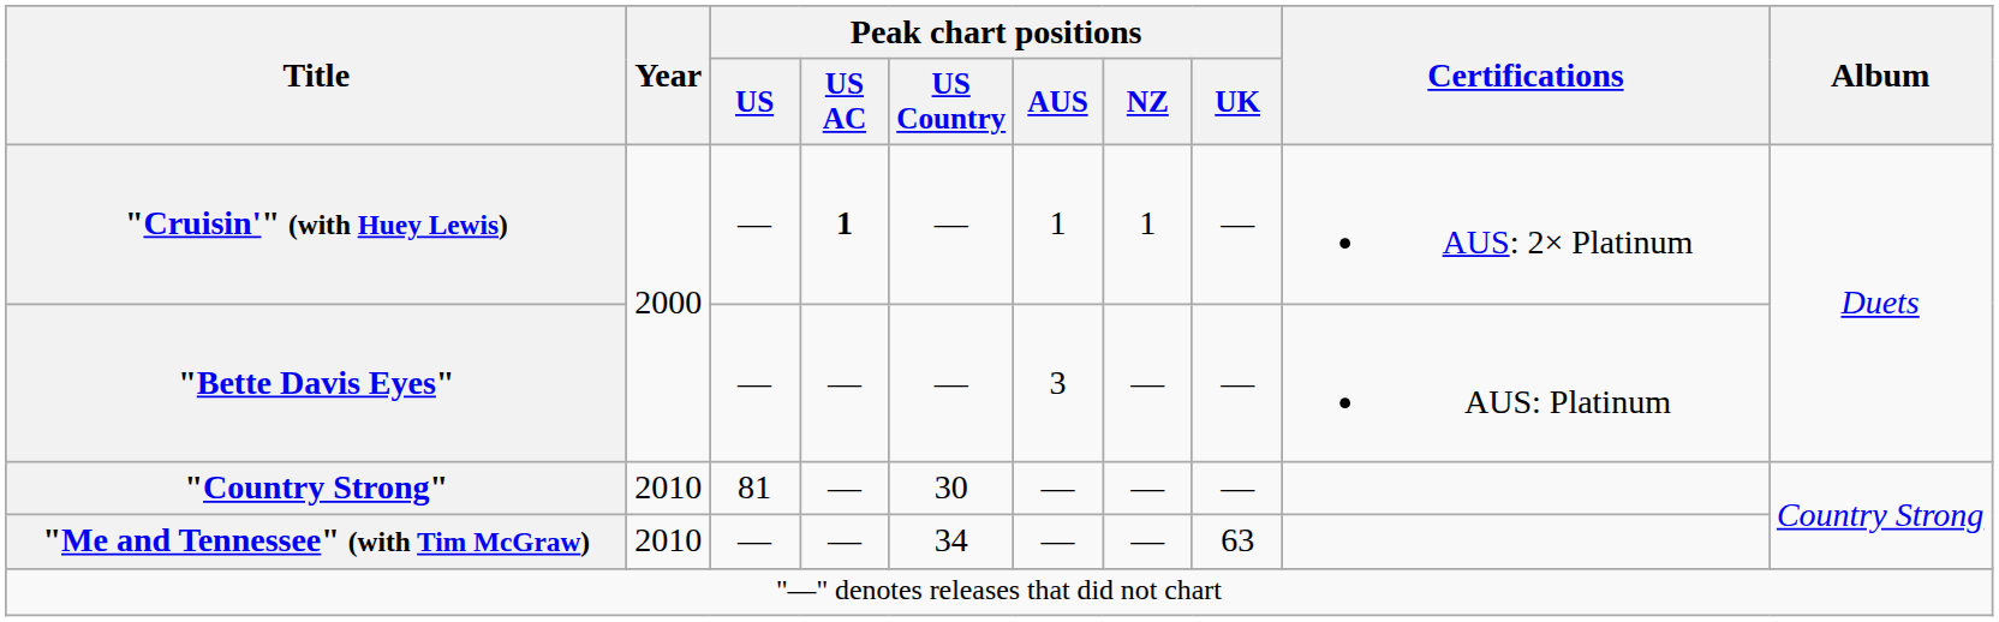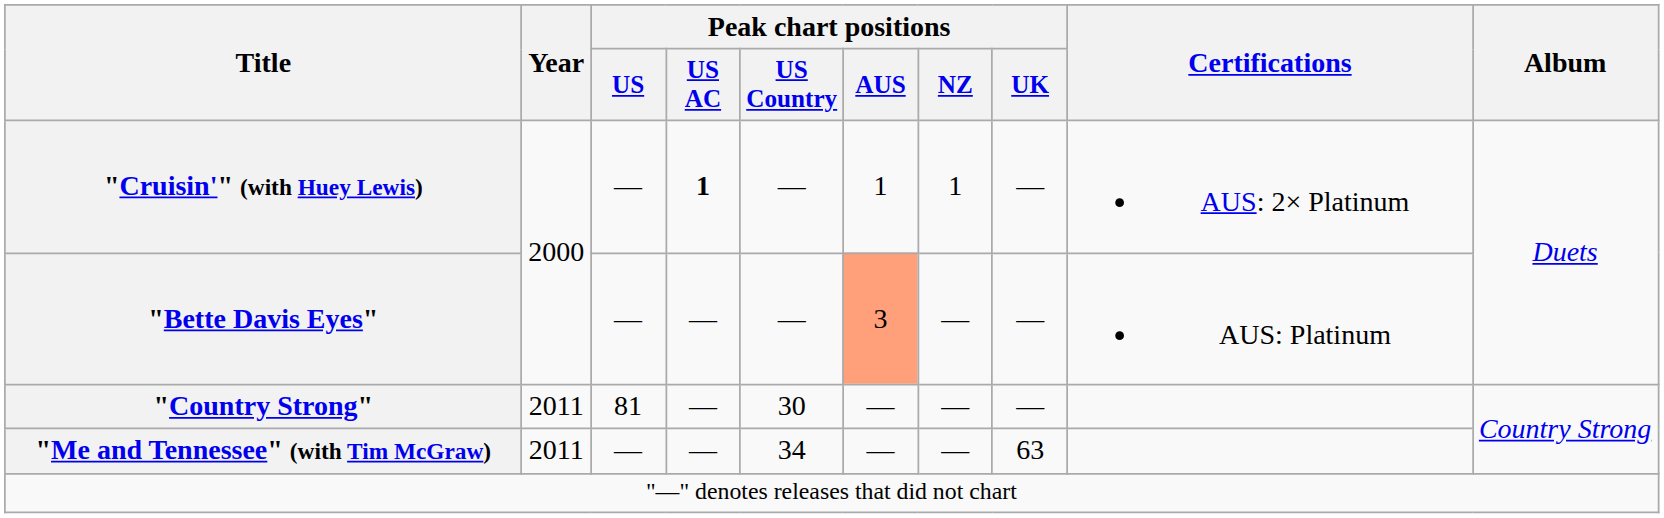"Bette Davis Eyes" | Peak chart positions / AUS: no background -> lightsalmon background
"Country Strong" | Year: 2010 -> 2011
"Me and Tennessee" (with Tim McGraw) | Year: 2010 -> 2011
